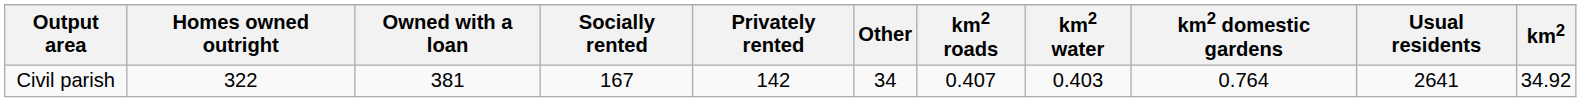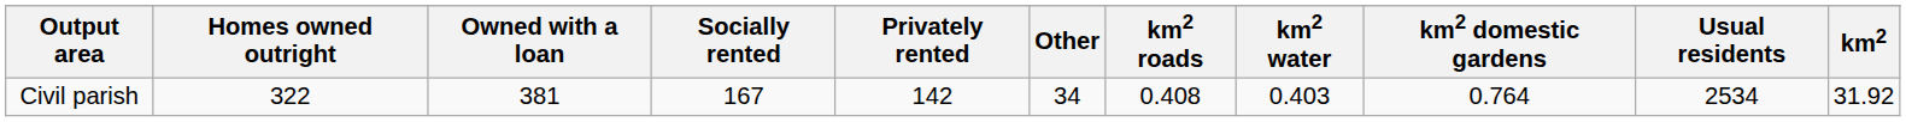Civil parish | km2 roads: 0.407 -> 0.408
Civil parish | Usual residents: 2641 -> 2534
Civil parish | km2: 34.92 -> 31.92
